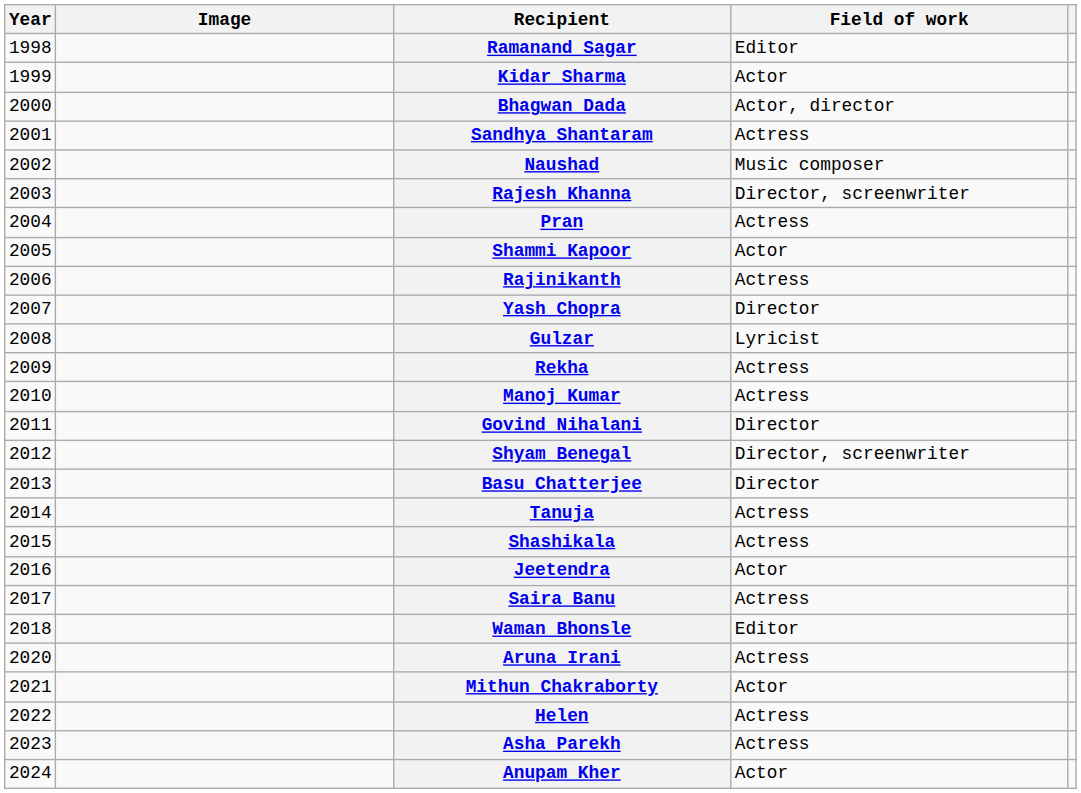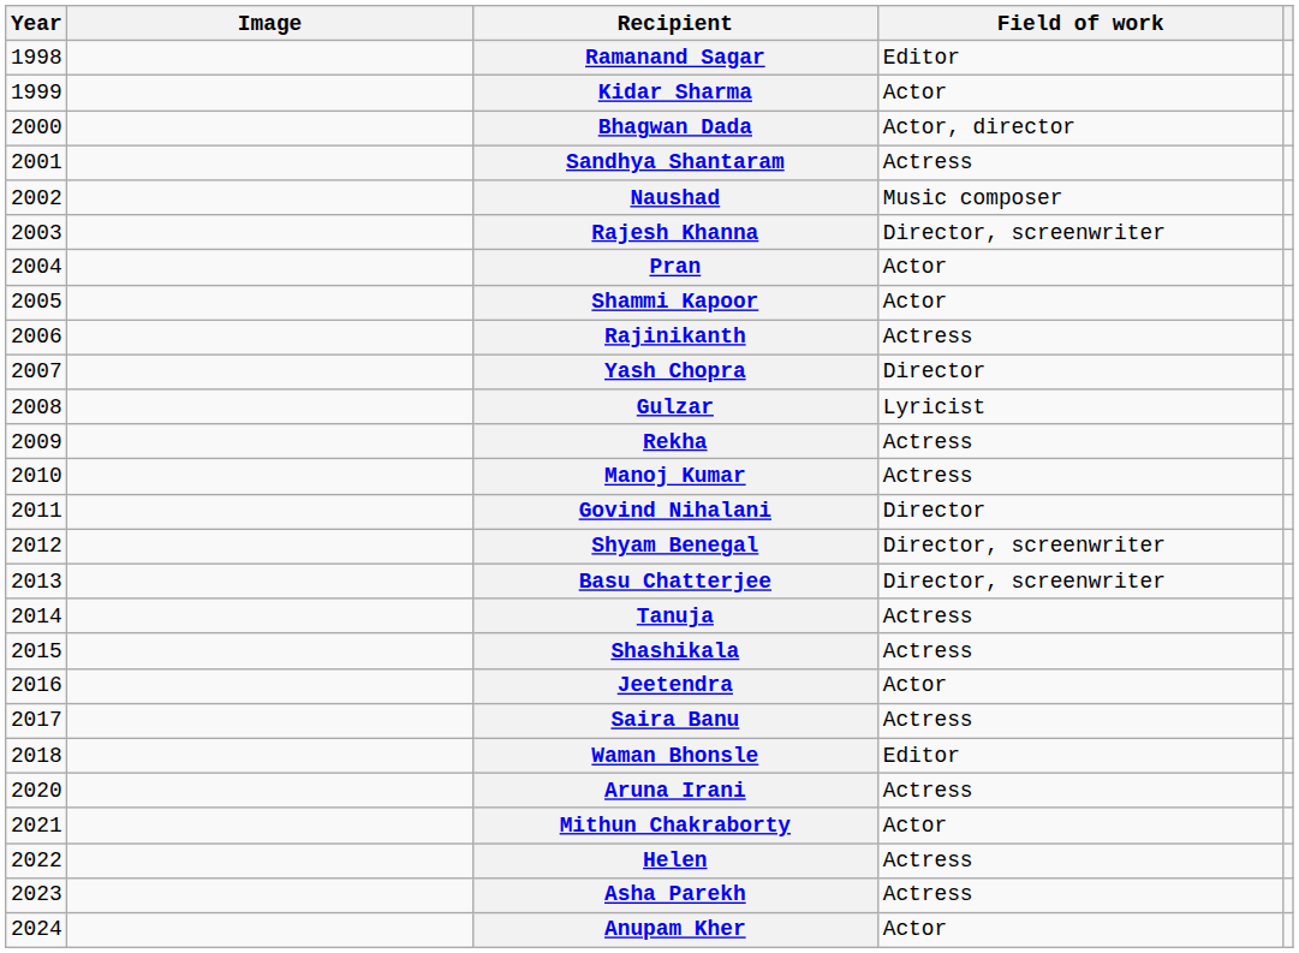Pran | Field of work: Actress -> Actor
Basu Chatterjee | Field of work: Director -> Director, screenwriter
